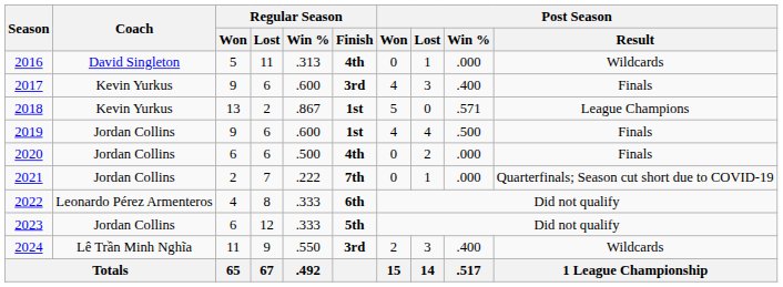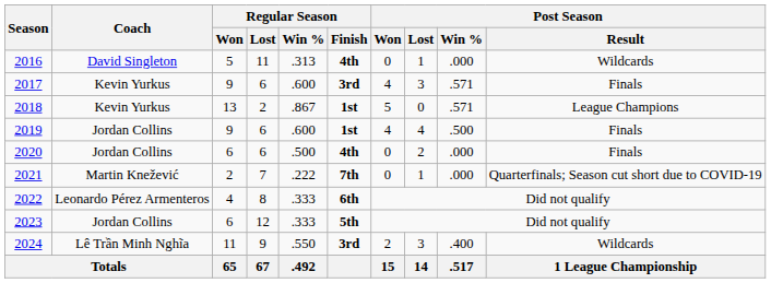2017 | Post Season / Win %: .400 -> .571
2021 | Coach: Jordan Collins -> Martin Knežević
